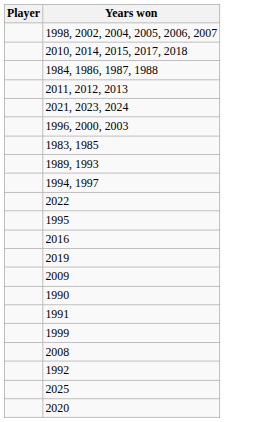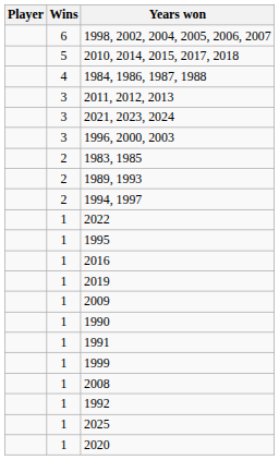+ column: Wins | 6 | 5 | 4 | 3 | 3 | 3 | 2 | 2 | 2 | 1 | 1 | 1 | 1 | 1 | 1 | 1 | 1 | 1 | 1 | 1 | 1
